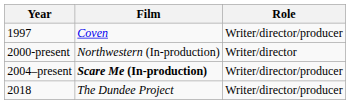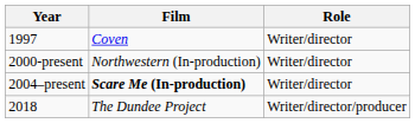1997 | Role: Writer/director/producer -> Writer/director
2004–present | Role: Writer/director/producer -> Writer/director
